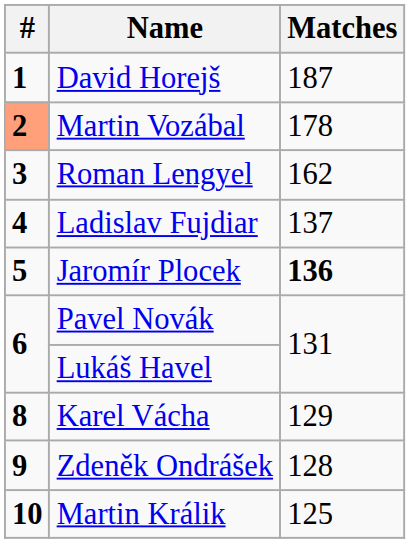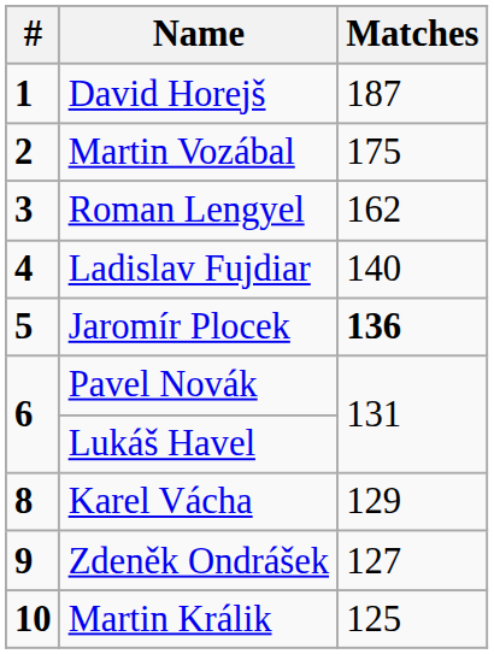Martin Vozábal | #: lightsalmon background -> no background
Martin Vozábal | Matches: 178 -> 175
Ladislav Fujdiar | Matches: 137 -> 140
Zdeněk Ondrášek | Matches: 128 -> 127
